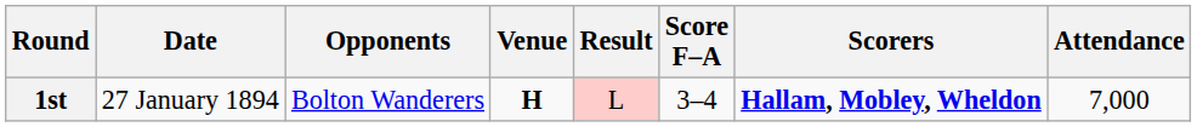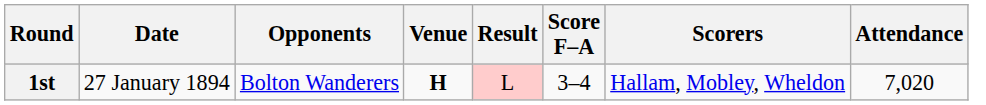1st | Scorers: bold -> normal
1st | Attendance: 7,000 -> 7,020
